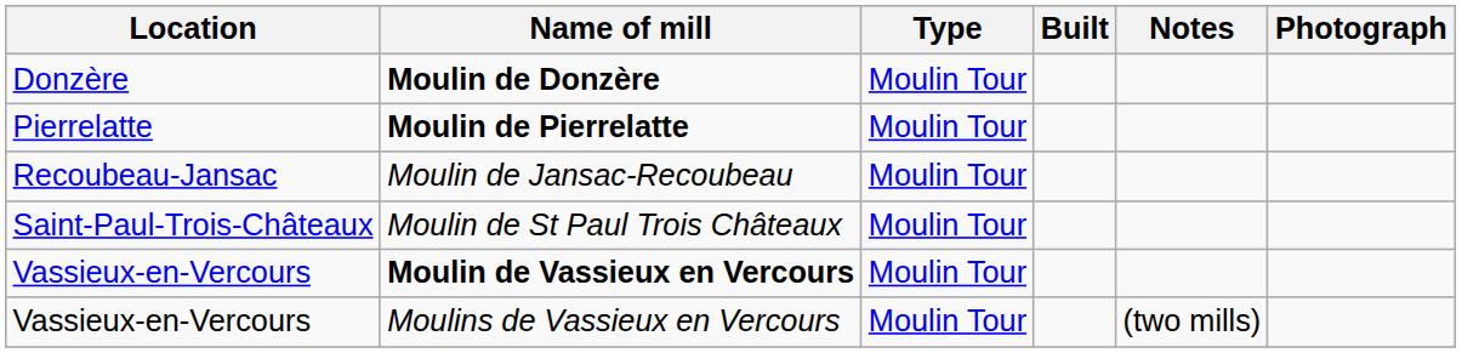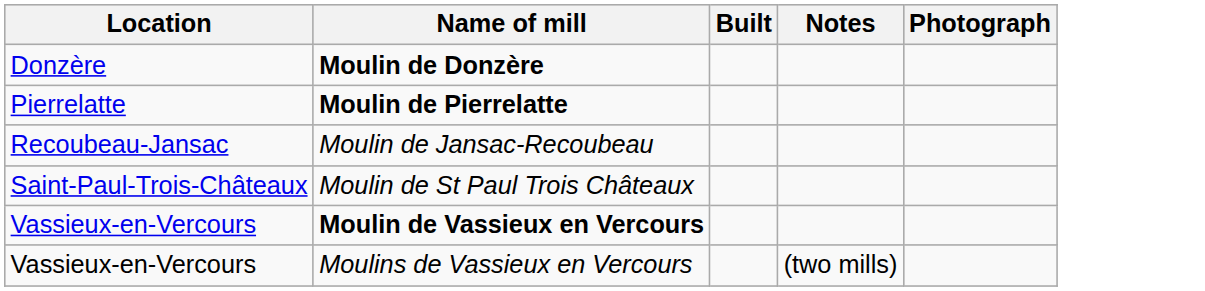- column: Type | Moulin Tour | Moulin Tour | Moulin Tour | Moulin Tour | Moulin Tour | Moulin Tour
